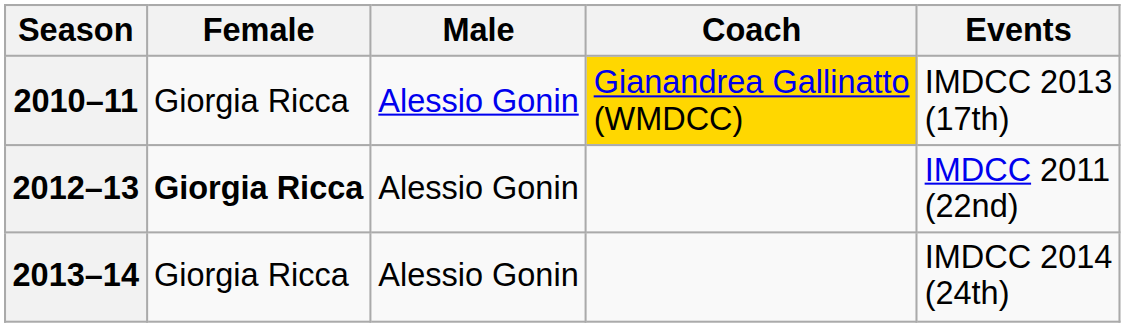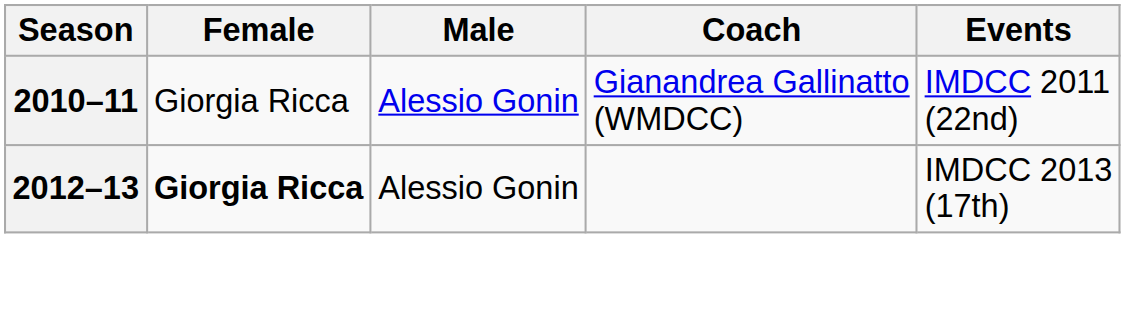2010–11 | Coach: gold background -> no background
2010–11 | Events: IMDCC 2013 (17th) -> IMDCC 2011 (22nd)
2012–13 | Events: IMDCC 2011 (22nd) -> IMDCC 2013 (17th)
- row: 2013–14 | Giorgia Ricca | Alessio Gonin | IMDCC 2014 (24th)
